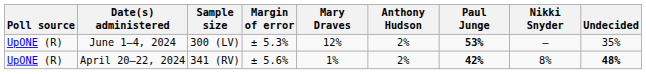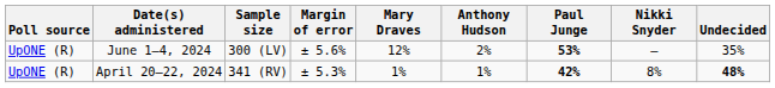June 1–4, 2024 | Margin of error: ± 5.3% -> ± 5.6%
April 20–22, 2024 | Margin of error: ± 5.6% -> ± 5.3%
April 20–22, 2024 | Anthony Hudson: 2% -> 1%
